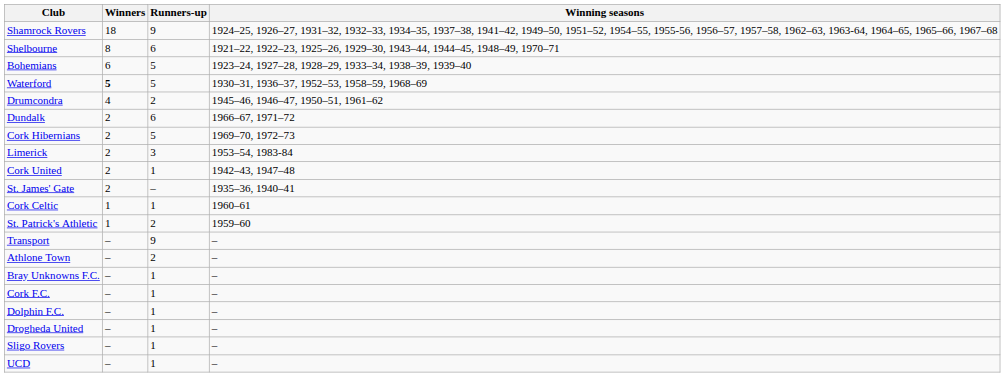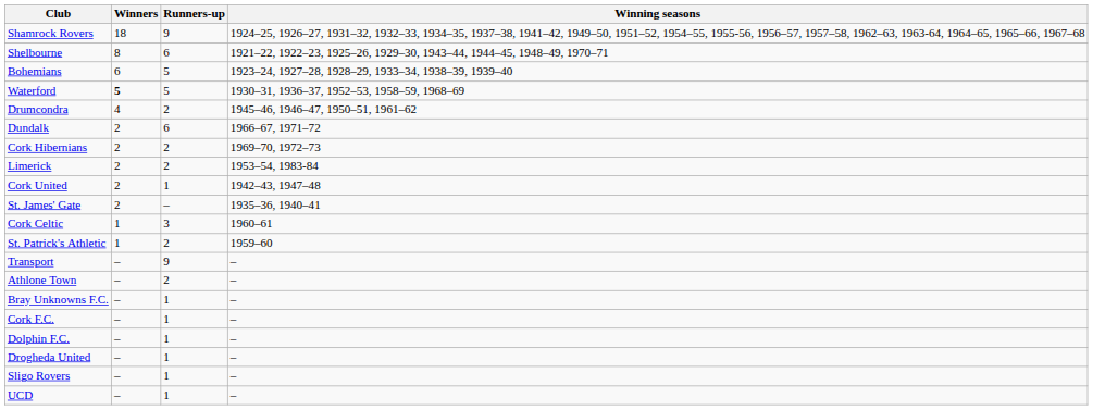Cork Hibernians | Runners-up: 5 -> 2
Limerick | Runners-up: 3 -> 2
Cork Celtic | Runners-up: 1 -> 3
